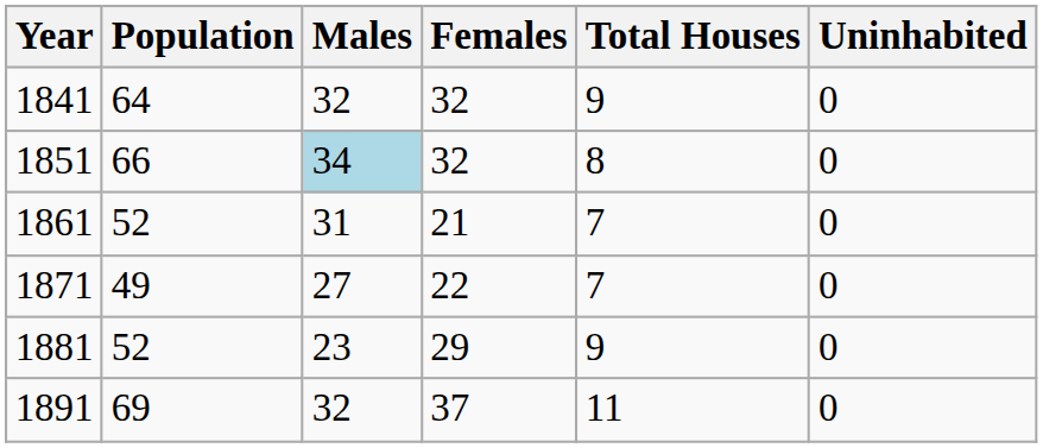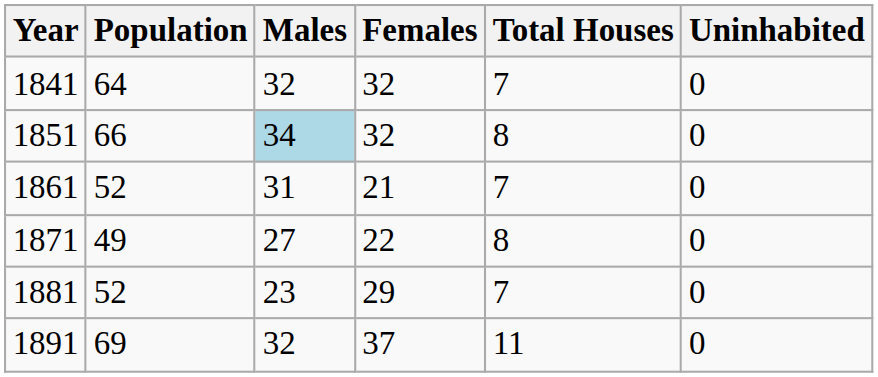1841 | Total Houses: 9 -> 7
1871 | Total Houses: 7 -> 8
1881 | Total Houses: 9 -> 7
